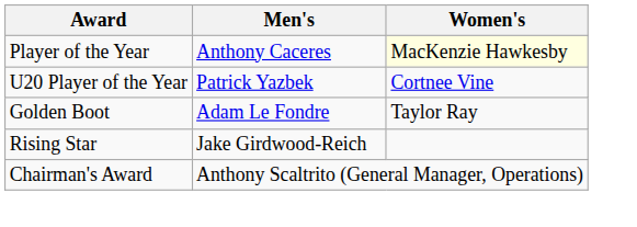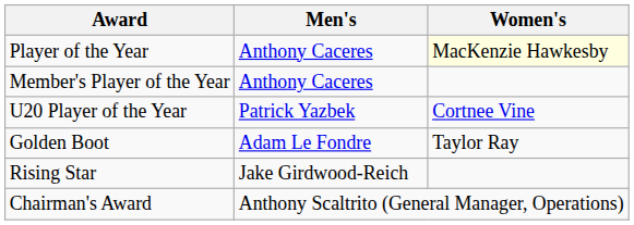+ row: Member's Player of the Year | Anthony Caceres
